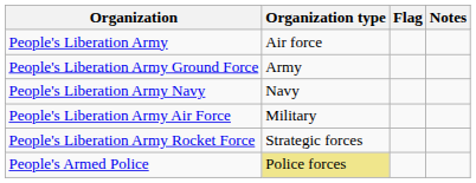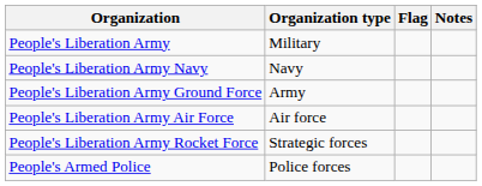People's Liberation Army | Organization type: Air force -> Military
rows swapped: People's Liberation Army Ground Force <-> People's Liberation Army Navy
People's Liberation Army Air Force | Organization type: Military -> Air force
People's Armed Police | Organization type: khaki background -> no background
